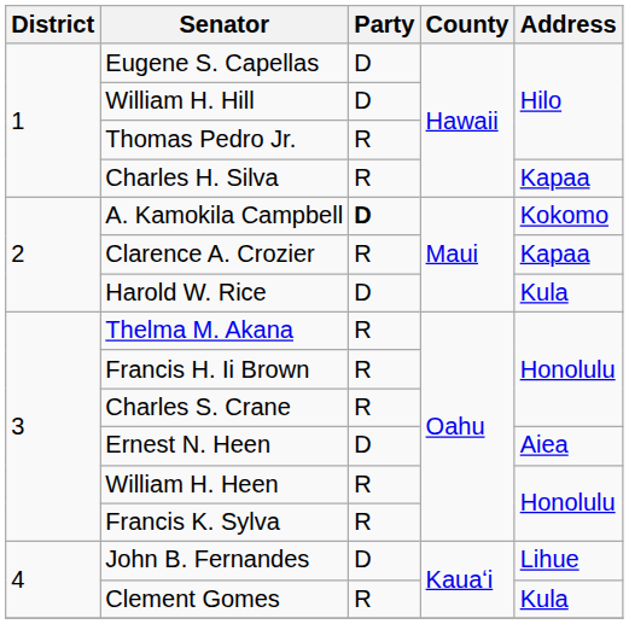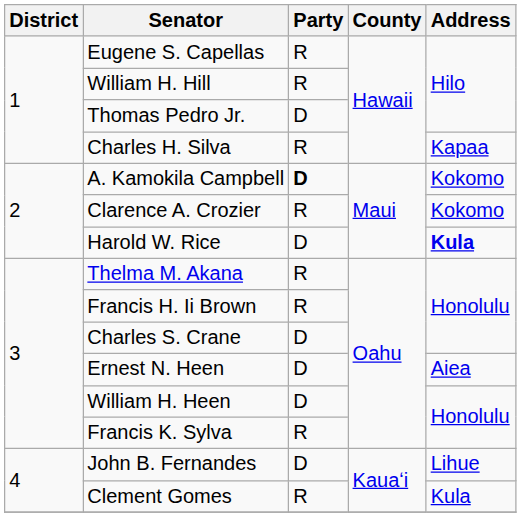Eugene S. Capellas | Party: D -> R
William H. Hill | Party: D -> R
Thomas Pedro Jr. | Party: R -> D
Clarence A. Crozier | Address: Kapaa -> Kokomo
Harold W. Rice | Address: normal -> bold
Charles S. Crane | Party: R -> D
William H. Heen | Party: R -> D
